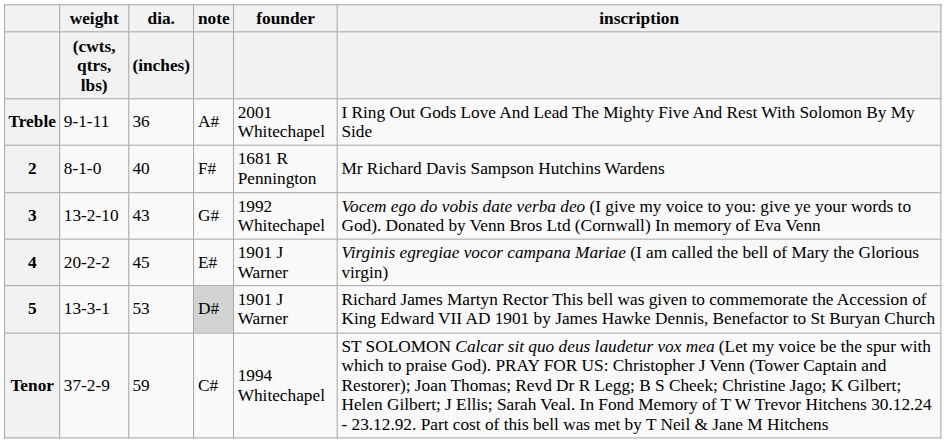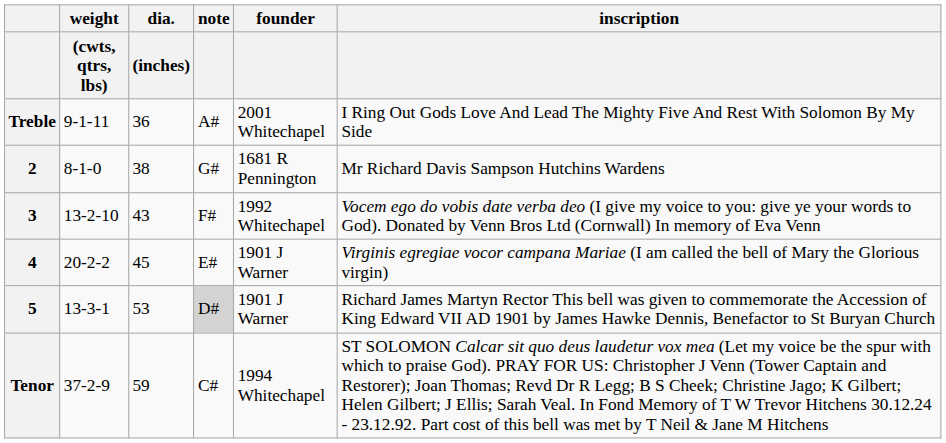2 | dia. / (inches): 40 -> 38
2 | note: F# -> G#
3 | note: G# -> F#
